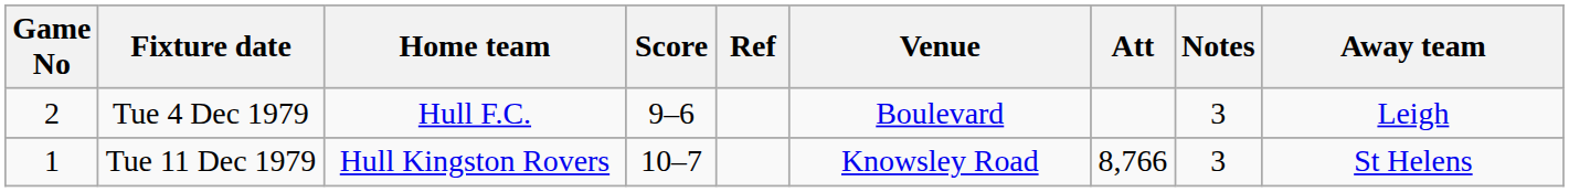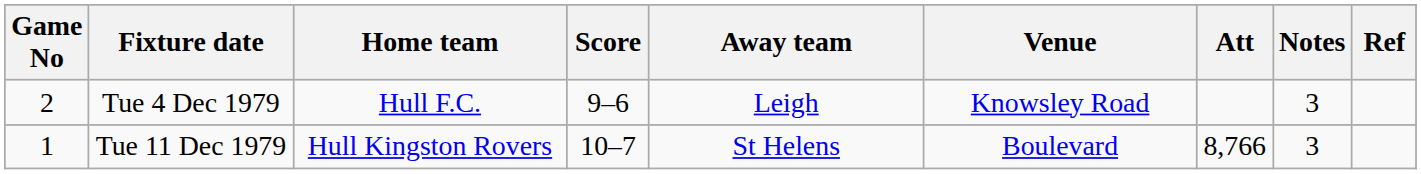columns swapped: Away team <-> Ref
Tue 4 Dec 1979 | Venue: Boulevard -> Knowsley Road
Tue 11 Dec 1979 | Venue: Knowsley Road -> Boulevard
